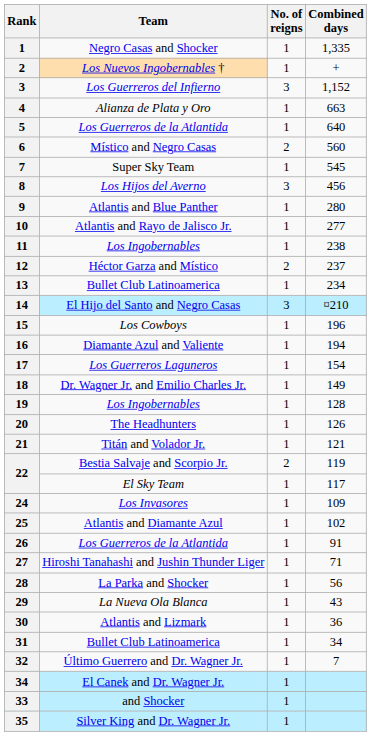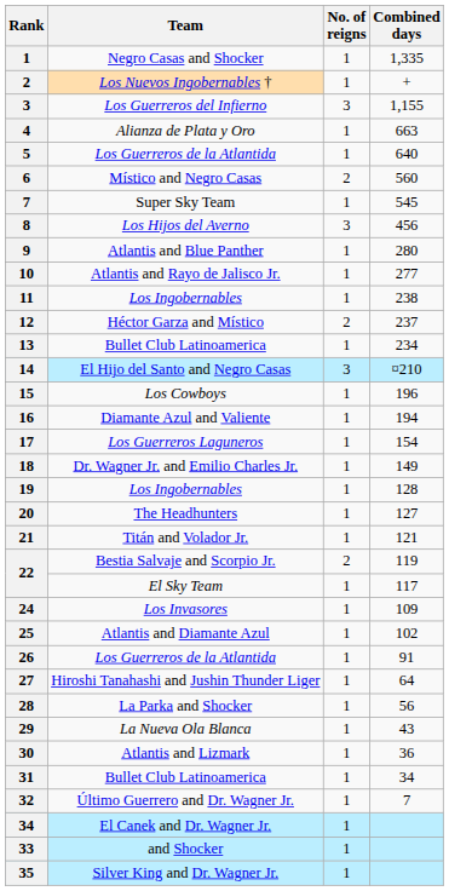Los Guerreros del Infierno | Combined days: 1,152 -> 1,155
The Headhunters | Combined days: 126 -> 127
Hiroshi Tanahashi and Jushin Thunder Liger | Combined days: 71 -> 64
